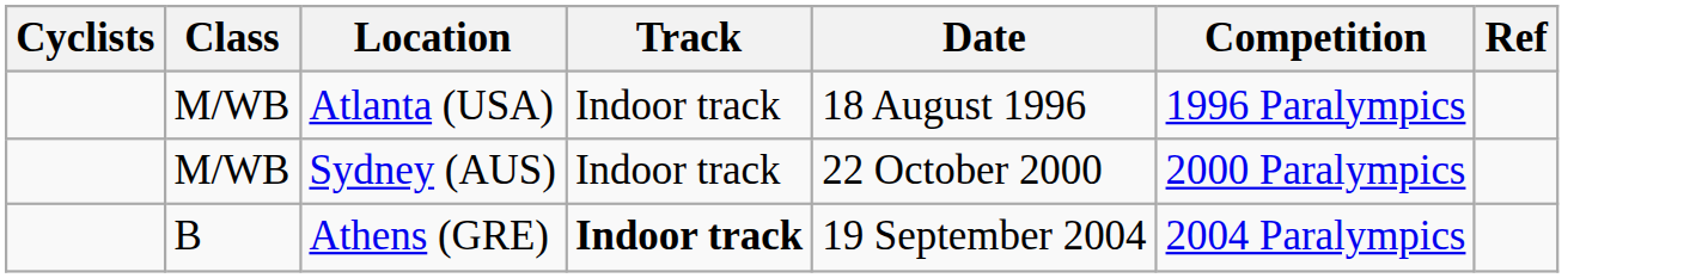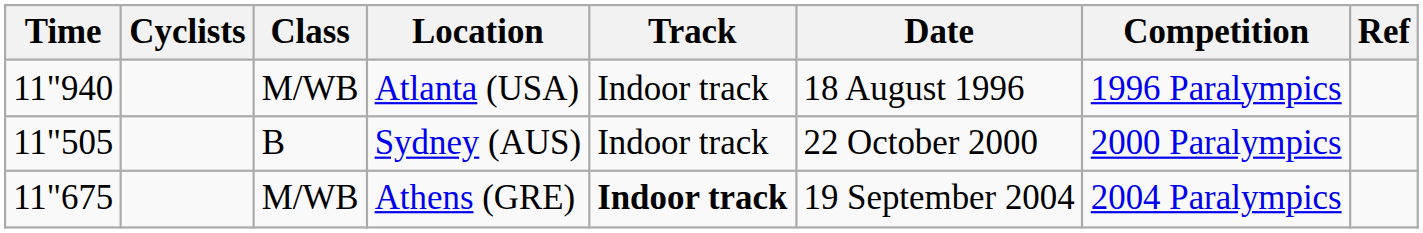+ column: Time | 11"940 | 11"505 | 11"675
Sydney (AUS) | Class: M/WB -> B
Athens (GRE) | Class: B -> M/WB
